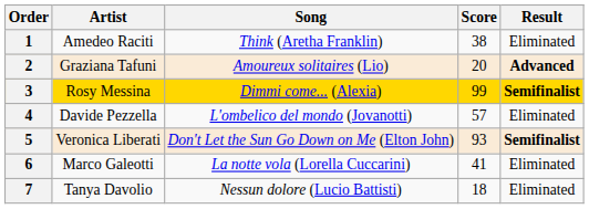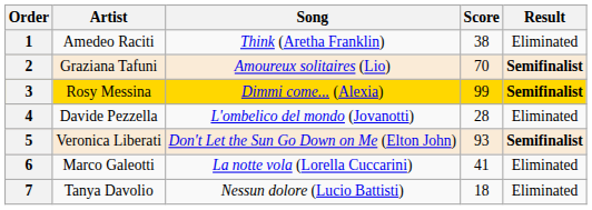2 | Score: 20 -> 70
2 | Result: Advanced -> Semifinalist
4 | Score: 57 -> 28
